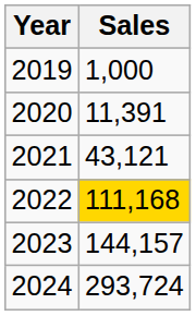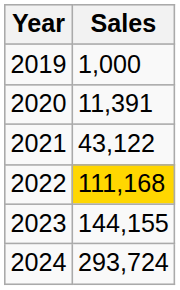2021 | Sales: 43,121 -> 43,122
2023 | Sales: 144,157 -> 144,155
